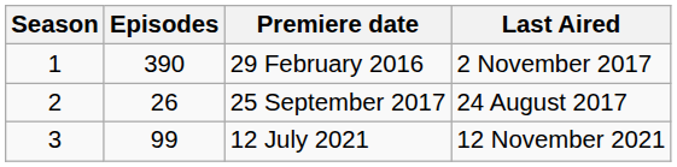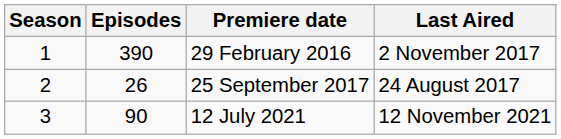12 July 2021 | Episodes: 99 -> 90
